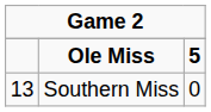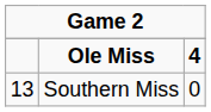Ole Miss | column 3: 5 -> 4
